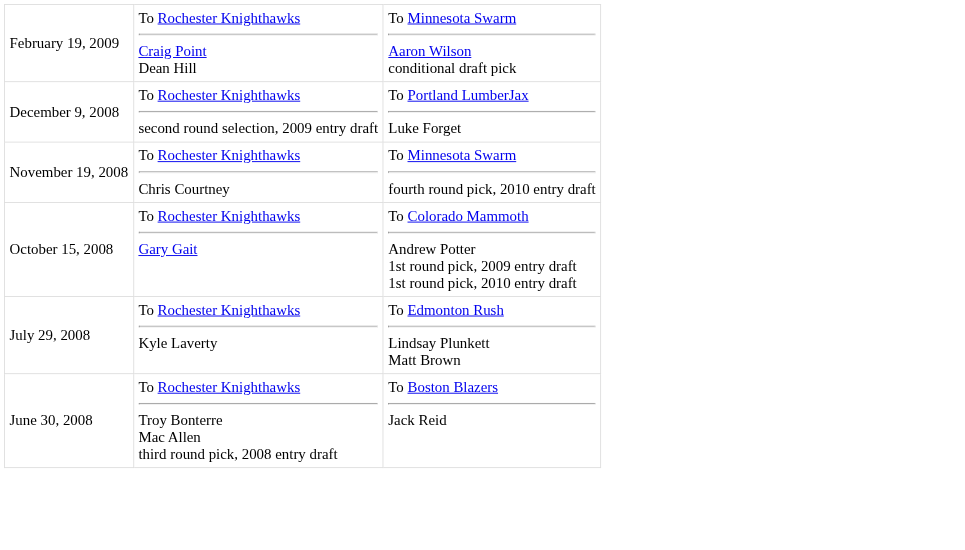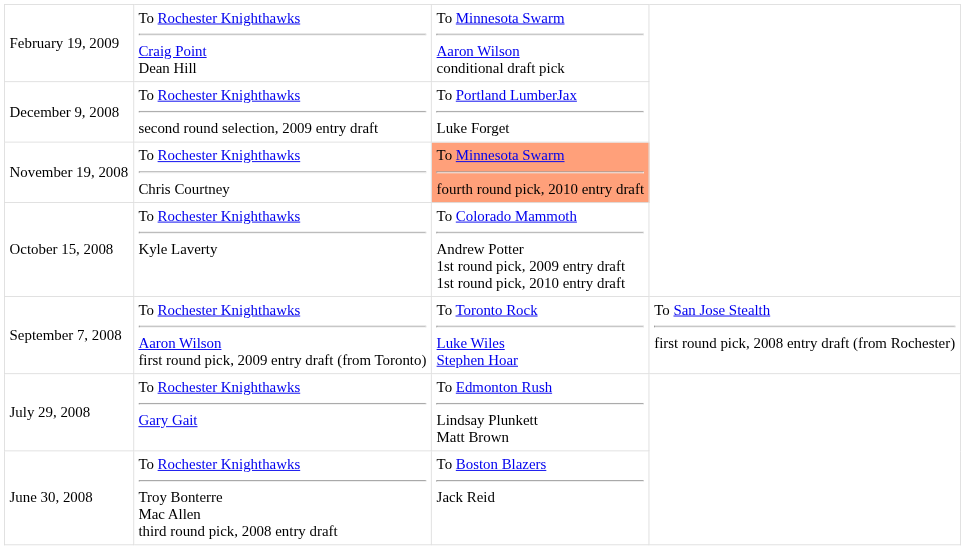November 19, 2008 | column 3: no background -> lightsalmon background
October 15, 2008 | column 2: To Rochester Knighthawks Gary Gait -> To Rochester Knighthawks Kyle Laverty
+ row: September 7, 2008 | To Rochester Knighthawks Aaron Wilson first round pick, 2009 entry draft (from Toronto) | To Toronto Rock Luke Wiles Stephen Hoar | To San Jose Stealth first round pick, 2008 entry draft (from Rochester)
July 29, 2008 | column 2: To Rochester Knighthawks Kyle Laverty -> To Rochester Knighthawks Gary Gait
